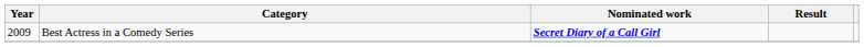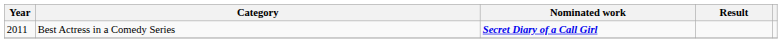Best Actress in a Comedy Series | Year: 2009 -> 2011
